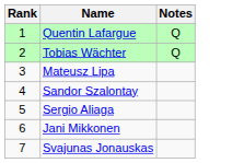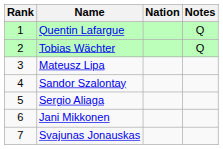+ column: Nation
